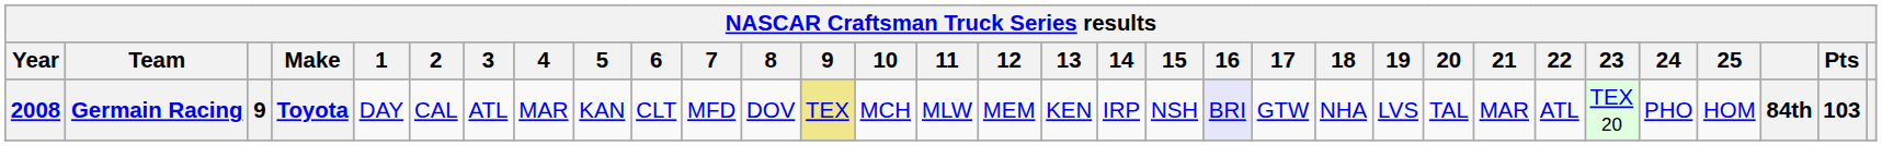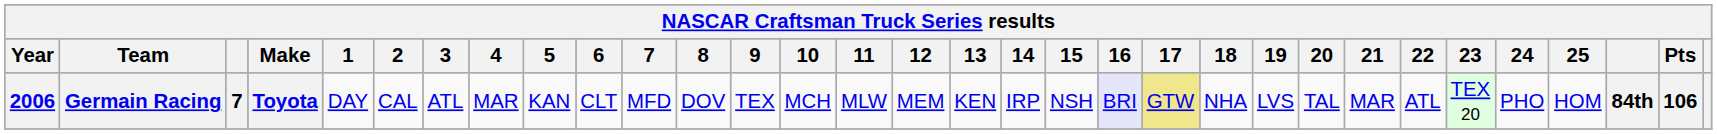Germain Racing | Year: 2008 -> 2006
Germain Racing | column 3: 9 -> 7
Germain Racing | 9: khaki background -> no background
Germain Racing | 17: no background -> khaki background
Germain Racing | Pts: 103 -> 106
